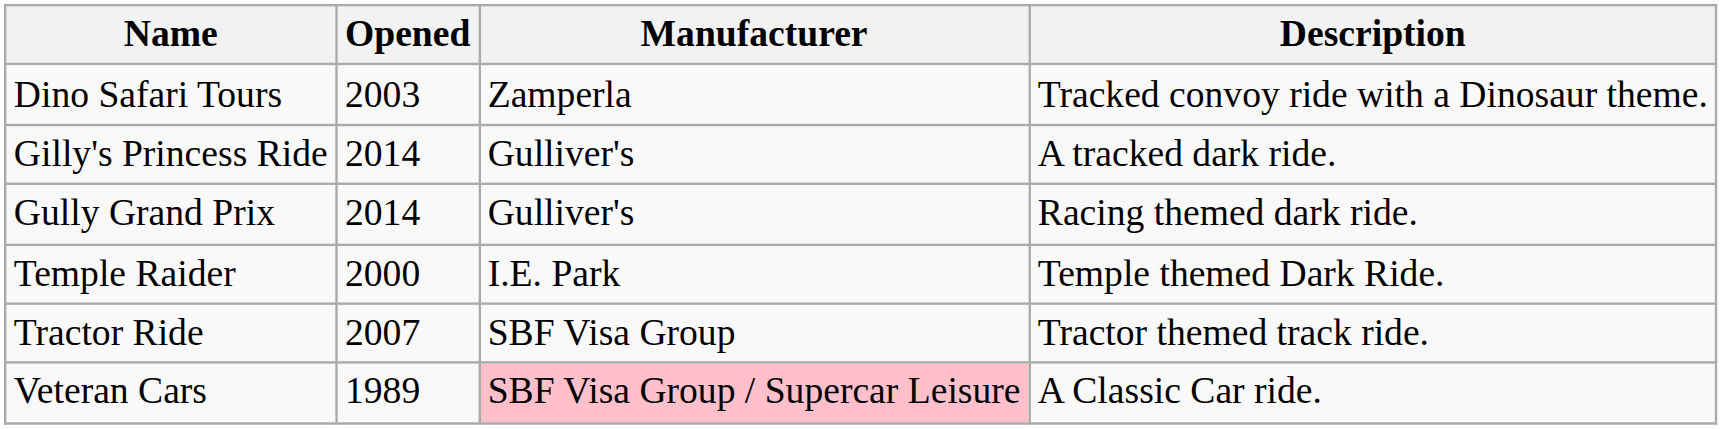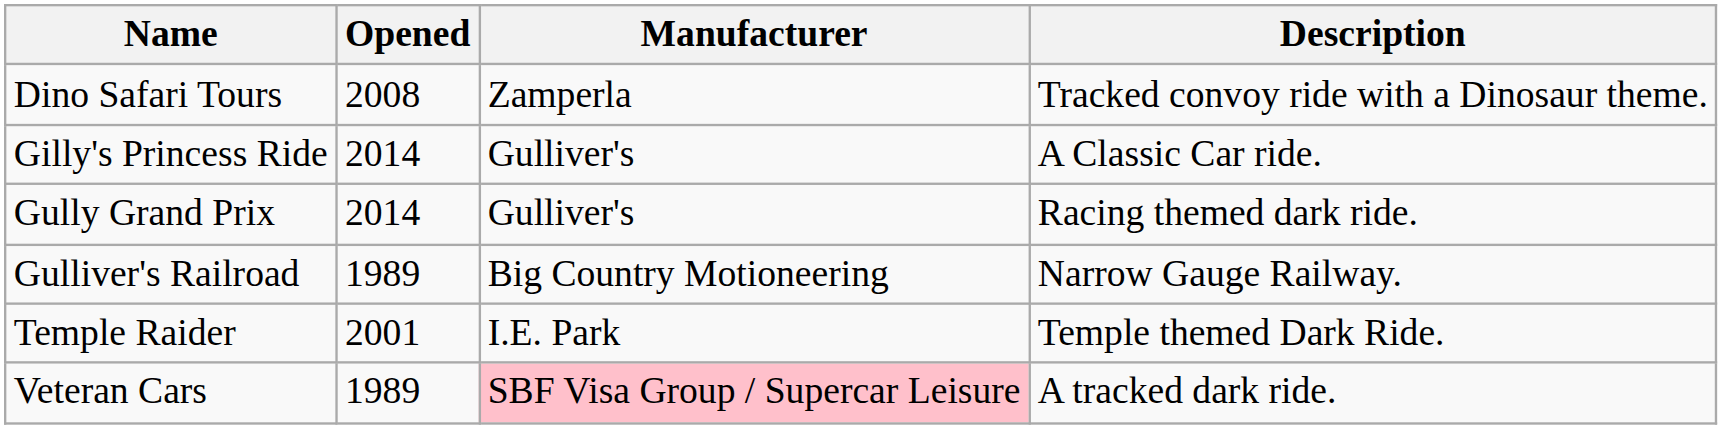Dino Safari Tours | Opened: 2003 -> 2008
Gilly's Princess Ride | Description: A tracked dark ride. -> A Classic Car ride.
+ row: Gulliver's Railroad | 1989 | Big Country Motioneering | Narrow Gauge Railway.
Temple Raider | Opened: 2000 -> 2001
- row: Tractor Ride | 2007 | SBF Visa Group | Tractor themed track ride.
Veteran Cars | Description: A Classic Car ride. -> A tracked dark ride.
